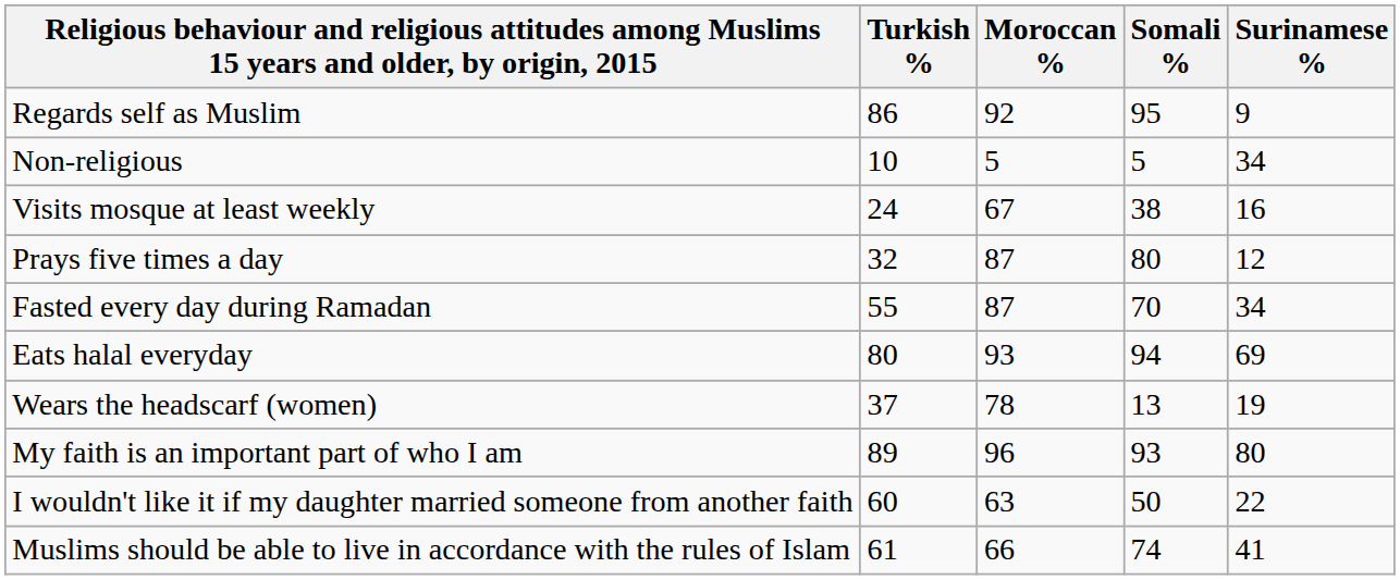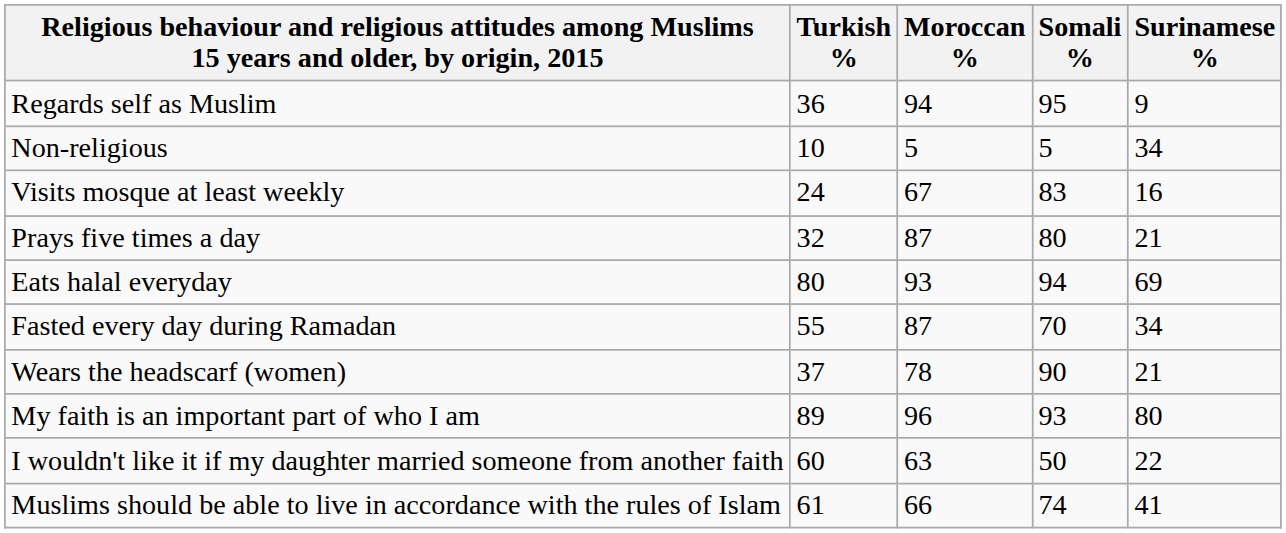Regards self as Muslim | Turkish %: 86 -> 36
Regards self as Muslim | Moroccan %: 92 -> 94
Visits mosque at least weekly | Somali %: 38 -> 83
Prays five times a day | Surinamese %: 12 -> 21
rows swapped: Fasted every day during Ramadan <-> Eats halal everyday
Wears the headscarf (women) | Somali %: 13 -> 90
Wears the headscarf (women) | Surinamese %: 19 -> 21
